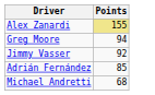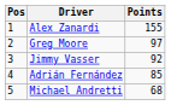+ column: Pos | 1 | 2 | 3 | 4 | 5
Alex Zanardi | Points: khaki background -> no background
Greg Moore | Points: 94 -> 97
